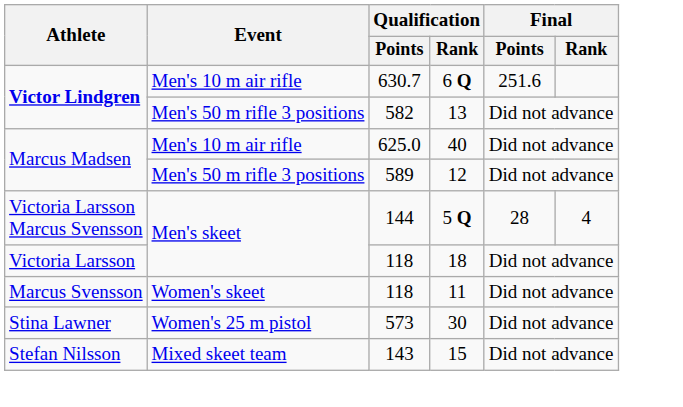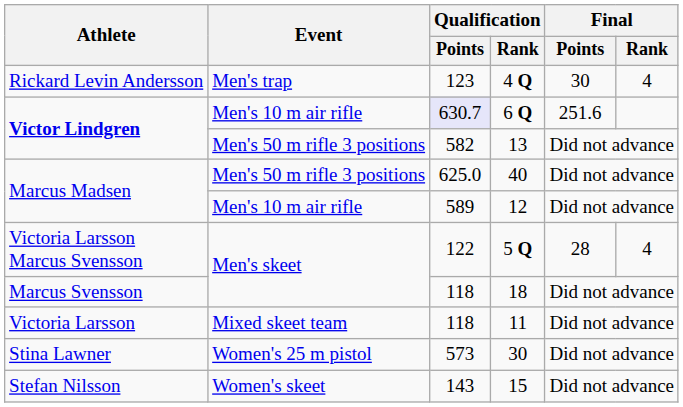+ row: Rickard Levin Andersson | Men's trap | 123 | 4 Q | 30 | 4
6 Q | Qualification / Points: no background -> lavender background
40 | Event: Men's 10 m air rifle -> Men's 50 m rifle 3 positions
12 | Event: Men's 50 m rifle 3 positions -> Men's 10 m air rifle
5 Q | Qualification / Points: 144 -> 122
18 | Athlete: Victoria Larsson -> Marcus Svensson
11 | Athlete: Marcus Svensson -> Victoria Larsson
11 | Event: Women's skeet -> Mixed skeet team
15 | Event: Mixed skeet team -> Women's skeet
